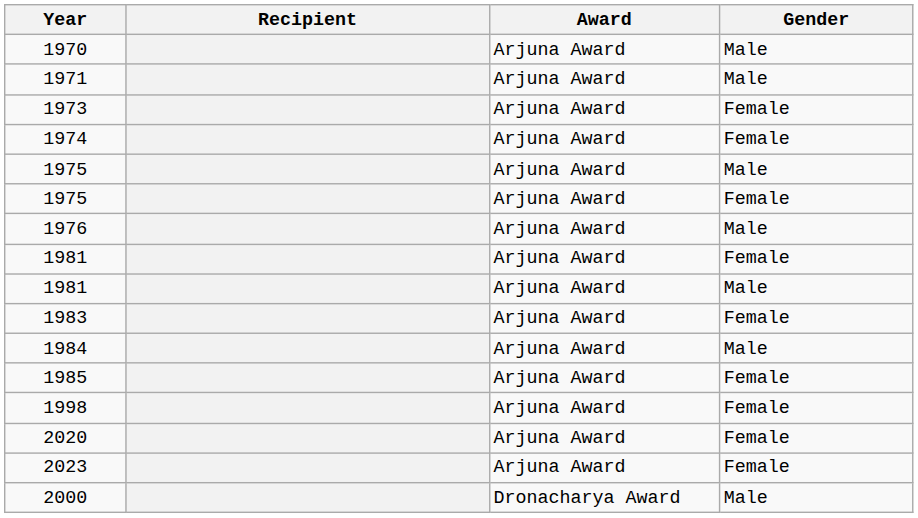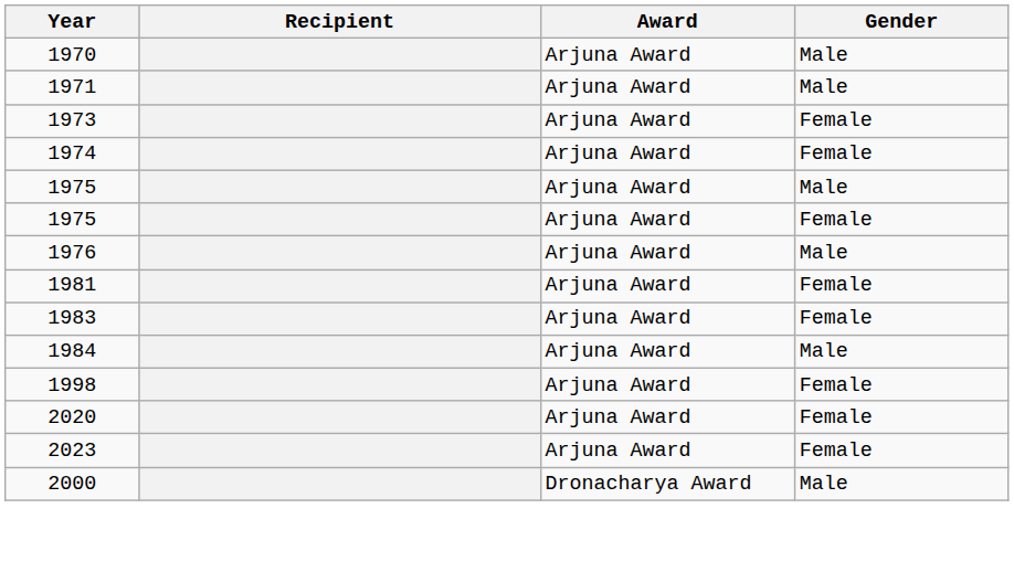- row: 1981 | Arjuna Award | Male
- row: 1985 | Arjuna Award | Female
